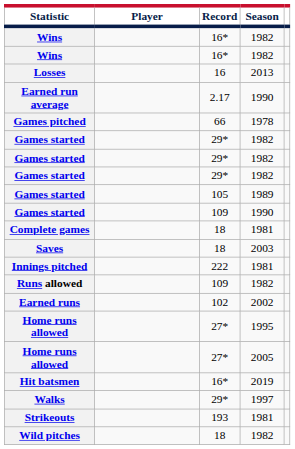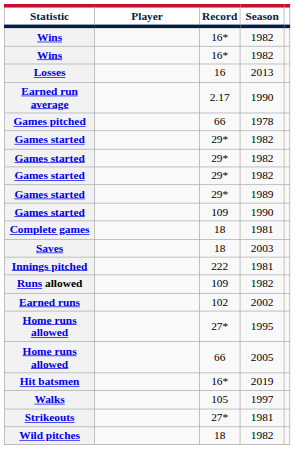Games started / 1989 | Record: 105 -> 29*
Home runs allowed / 2005 | Record: 27* -> 66
Walks | Record: 29* -> 105
Strikeouts | Record: 193 -> 27*
